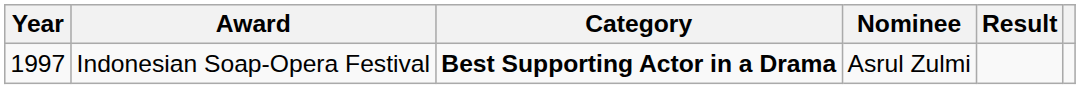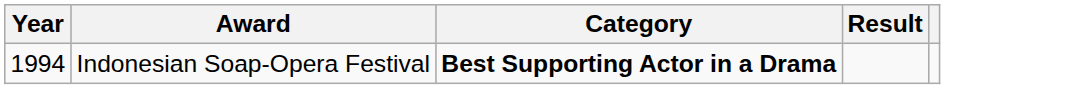- column: Nominee | Asrul Zulmi
Indonesian Soap-Opera Festival | Year: 1997 -> 1994
